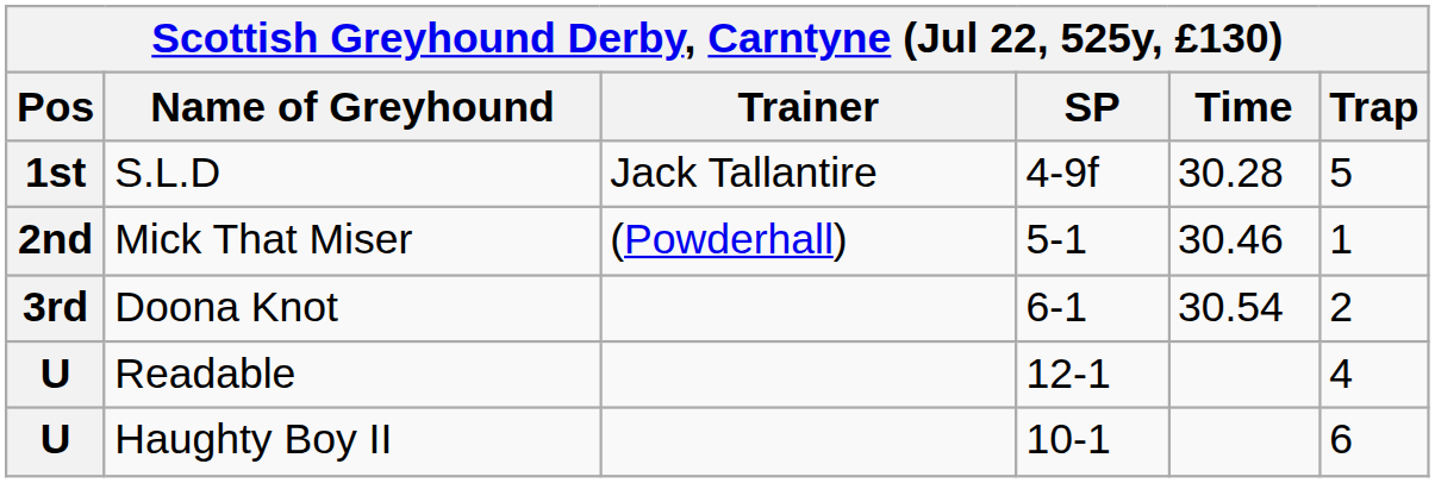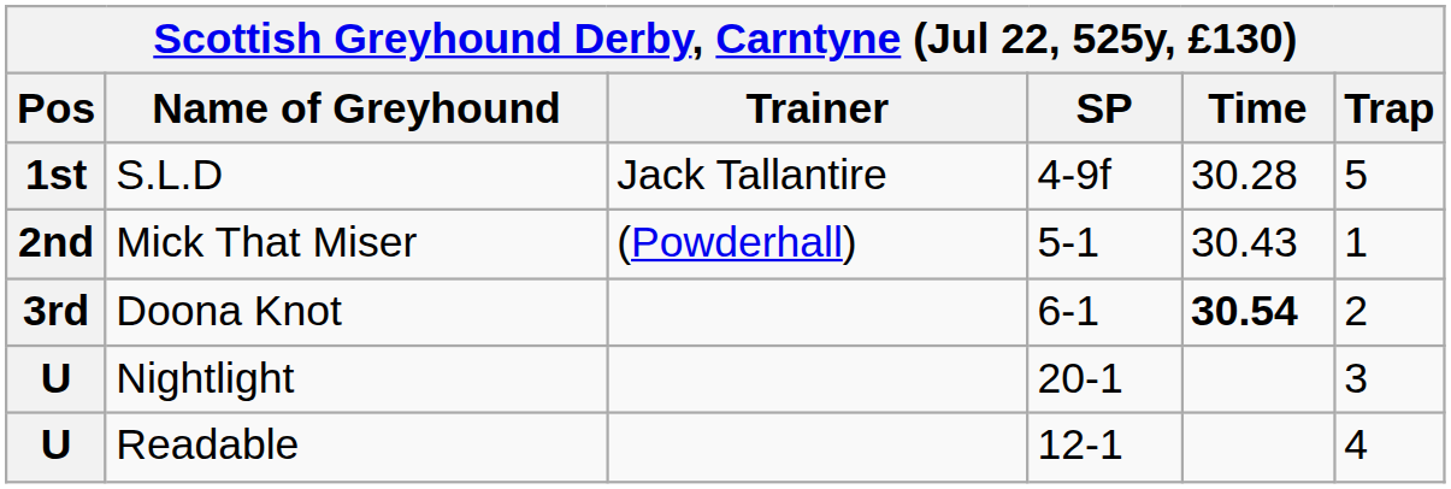Mick That Miser | Time: 30.46 -> 30.43
Doona Knot | Time: normal -> bold
+ row: U | Nightlight | 20-1 | 3
- row: U | Haughty Boy II | 10-1 | 6
